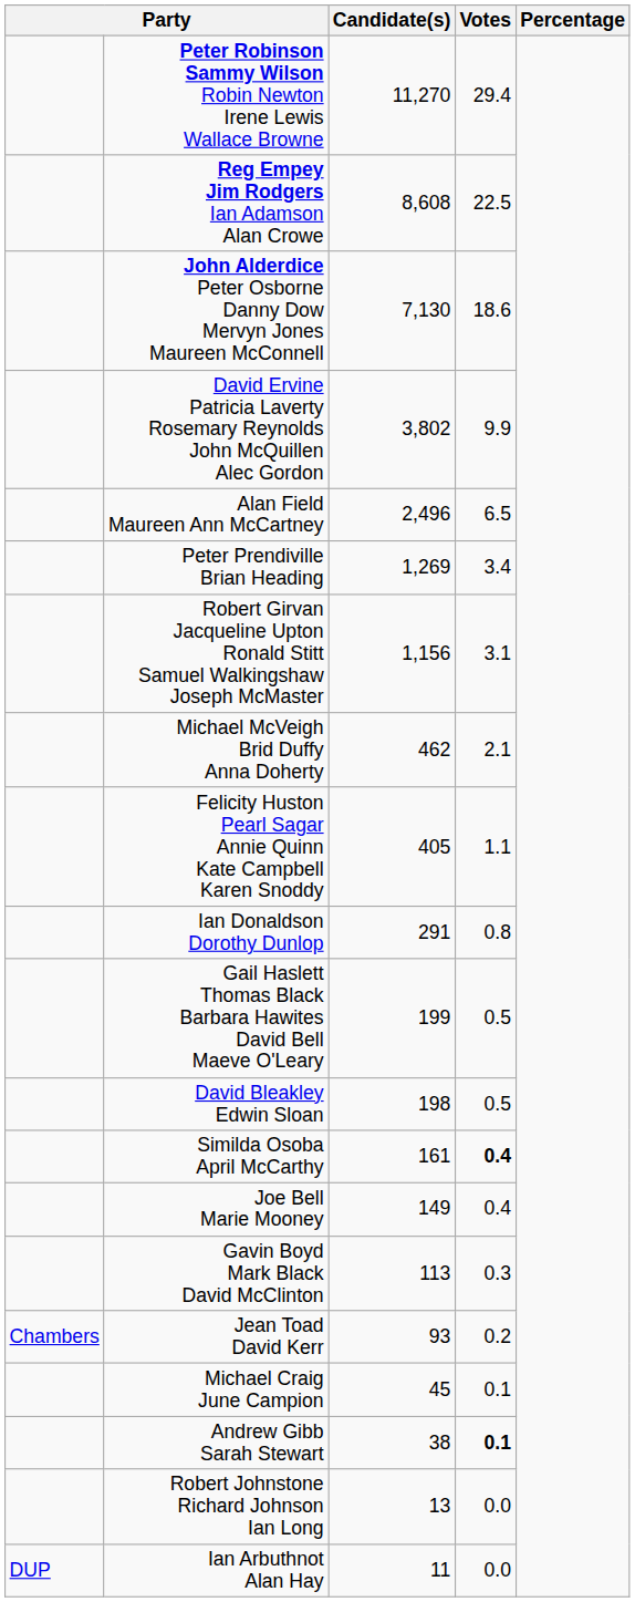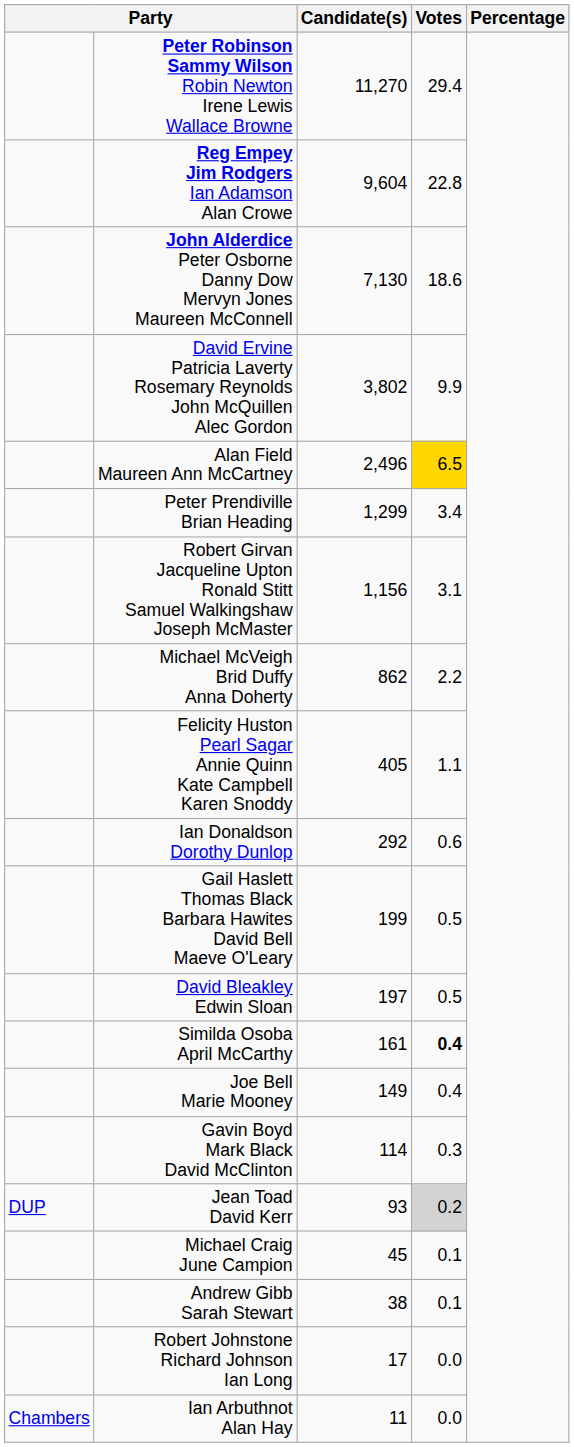Reg Empey Jim Rodgers Ian Adamson Alan Crowe | Candidate(s): 8,608 -> 9,604
Reg Empey Jim Rodgers Ian Adamson Alan Crowe | Votes: 22.5 -> 22.8
Alan Field Maureen Ann McCartney | Votes: no background -> gold background
Peter Prendiville Brian Heading | Candidate(s): 1,269 -> 1,299
Michael McVeigh Brid Duffy Anna Doherty | Candidate(s): 462 -> 862
Michael McVeigh Brid Duffy Anna Doherty | Votes: 2.1 -> 2.2
Ian Donaldson Dorothy Dunlop | Candidate(s): 291 -> 292
Ian Donaldson Dorothy Dunlop | Votes: 0.8 -> 0.6
David Bleakley Edwin Sloan | Candidate(s): 198 -> 197
Gavin Boyd Mark Black David McClinton | Candidate(s): 113 -> 114
Jean Toad David Kerr | column 1: Chambers -> DUP
Jean Toad David Kerr | Votes: no background -> lightgrey background
Andrew Gibb Sarah Stewart | Votes: bold -> normal
Robert Johnstone Richard Johnson Ian Long | Candidate(s): 13 -> 17
Ian Arbuthnot Alan Hay | column 1: DUP -> Chambers
